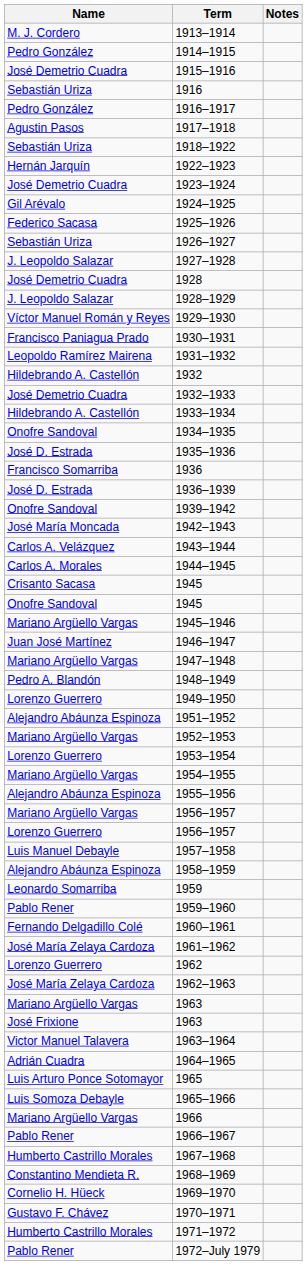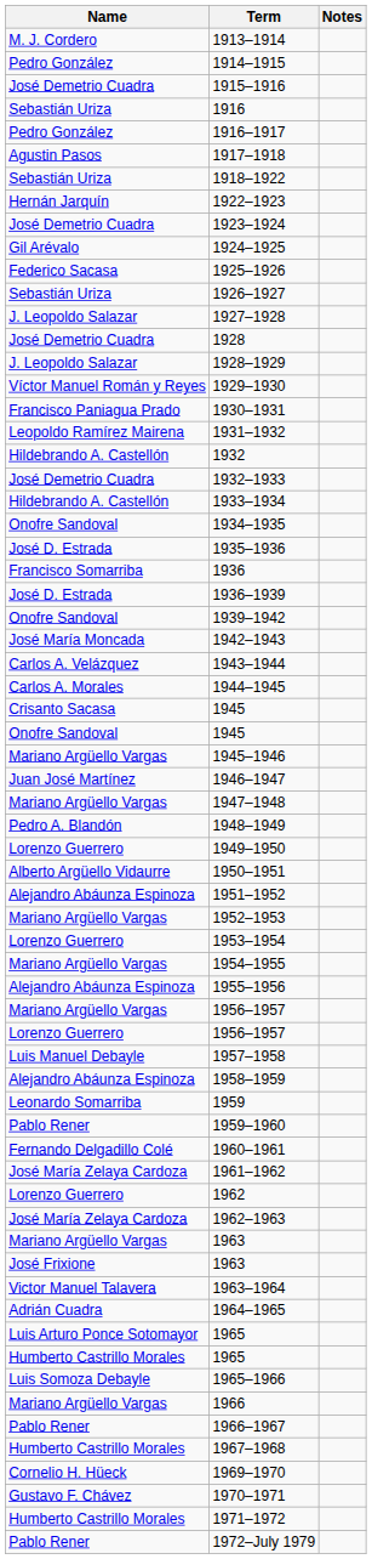+ row: Alberto Argüello Vidaurre | 1950–1951
+ row: Humberto Castrillo Morales | 1965
- row: Constantino Mendieta R. | 1968–1969
